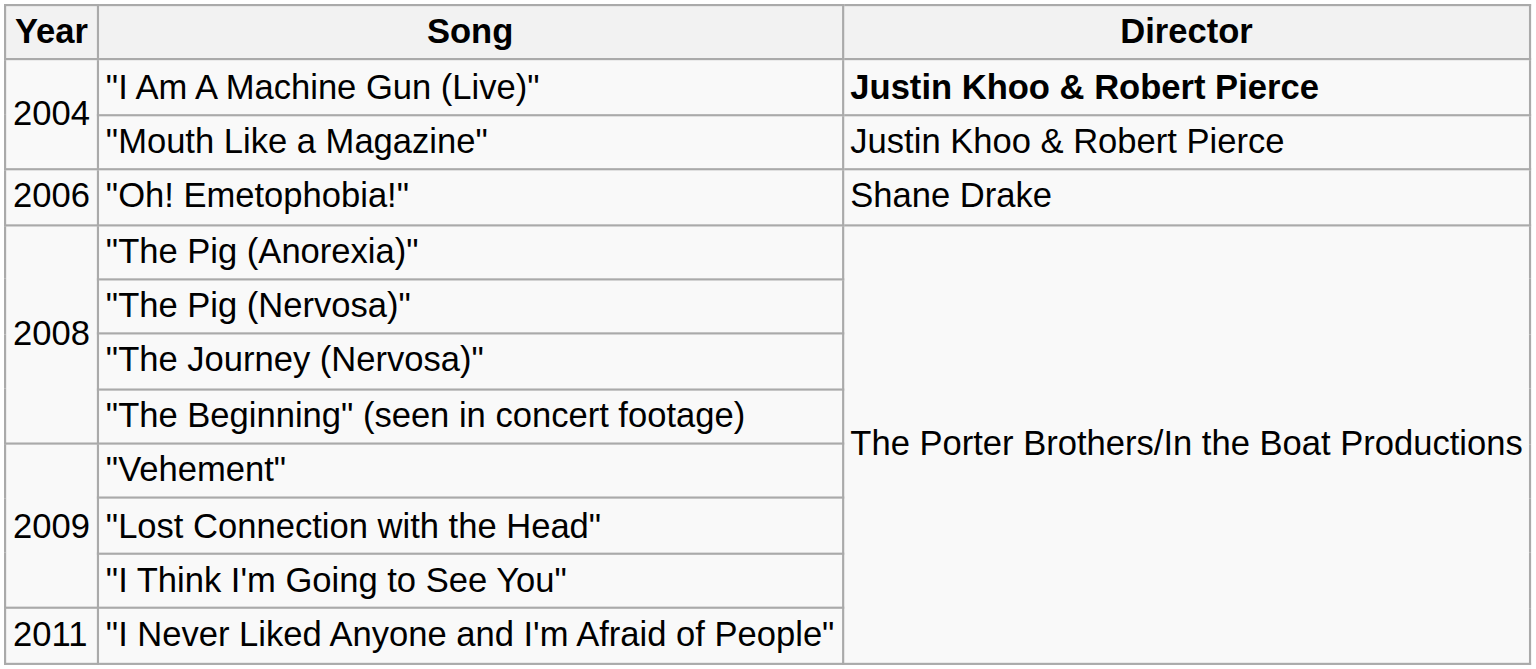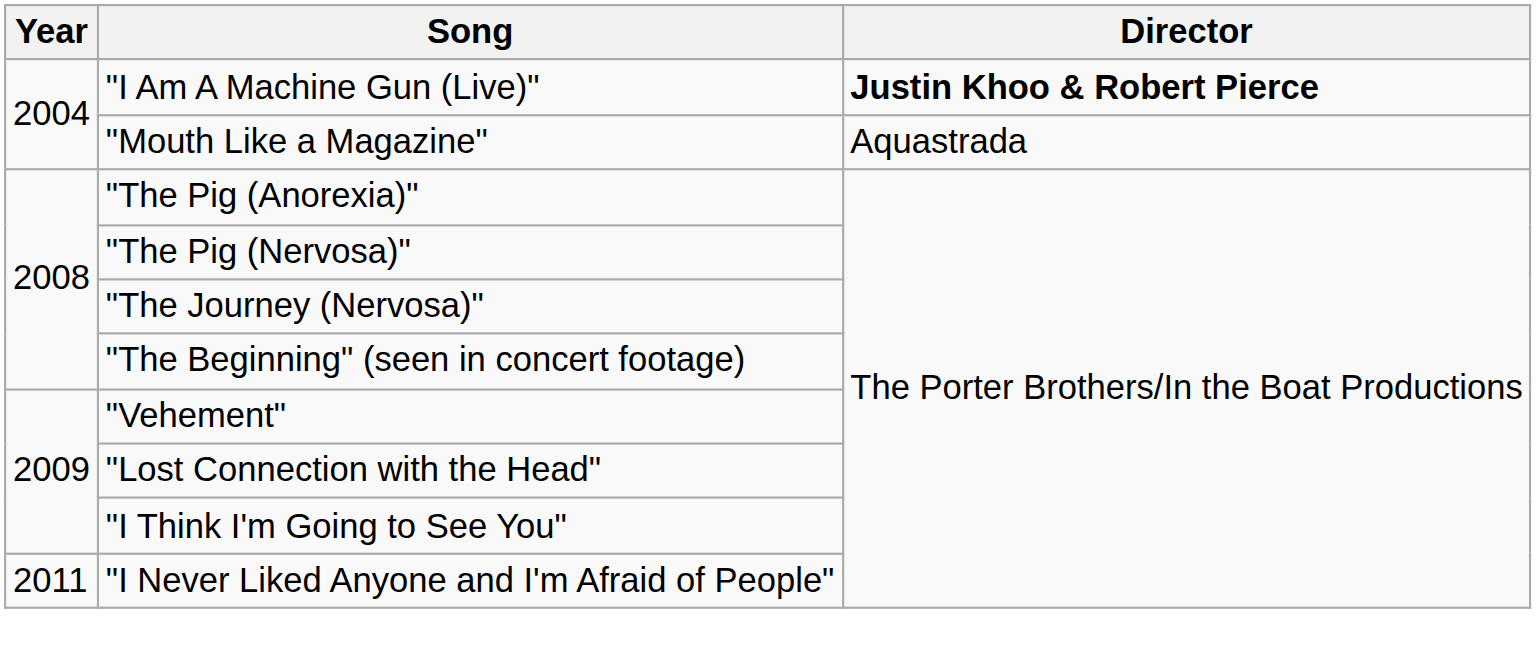"Mouth Like a Magazine" | Director: Justin Khoo & Robert Pierce -> Aquastrada
- row: 2006 | "Oh! Emetophobia!" | Shane Drake
